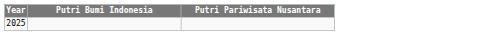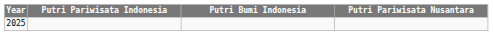+ column: Putri Pariwisata Indonesia
